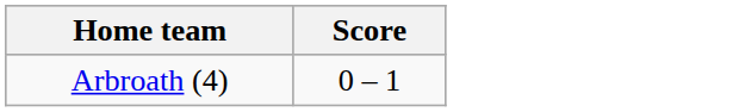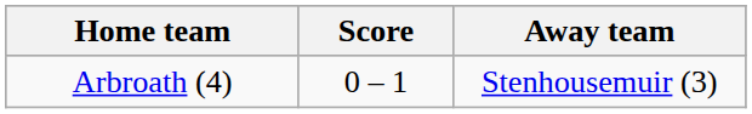+ column: Away team | Stenhousemuir (3)
